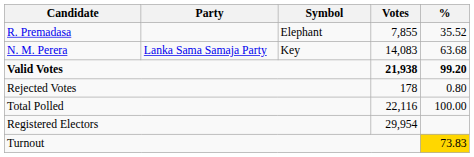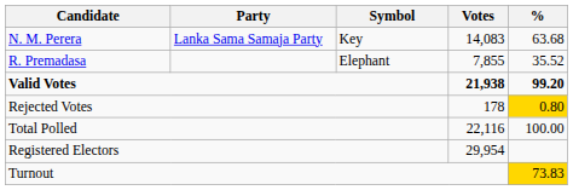rows swapped: N. M. Perera <-> R. Premadasa
Rejected Votes | %: no background -> gold background
